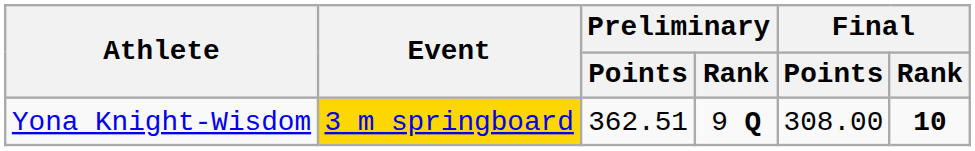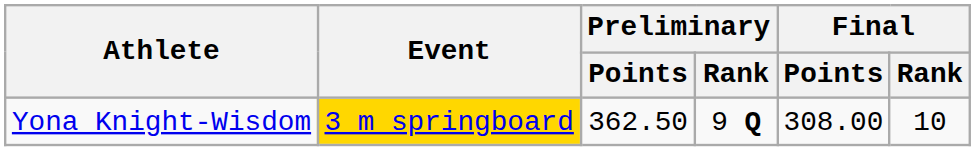Yona Knight-Wisdom | Preliminary / Points: 362.51 -> 362.50
Yona Knight-Wisdom | Final / Rank: bold -> normal
